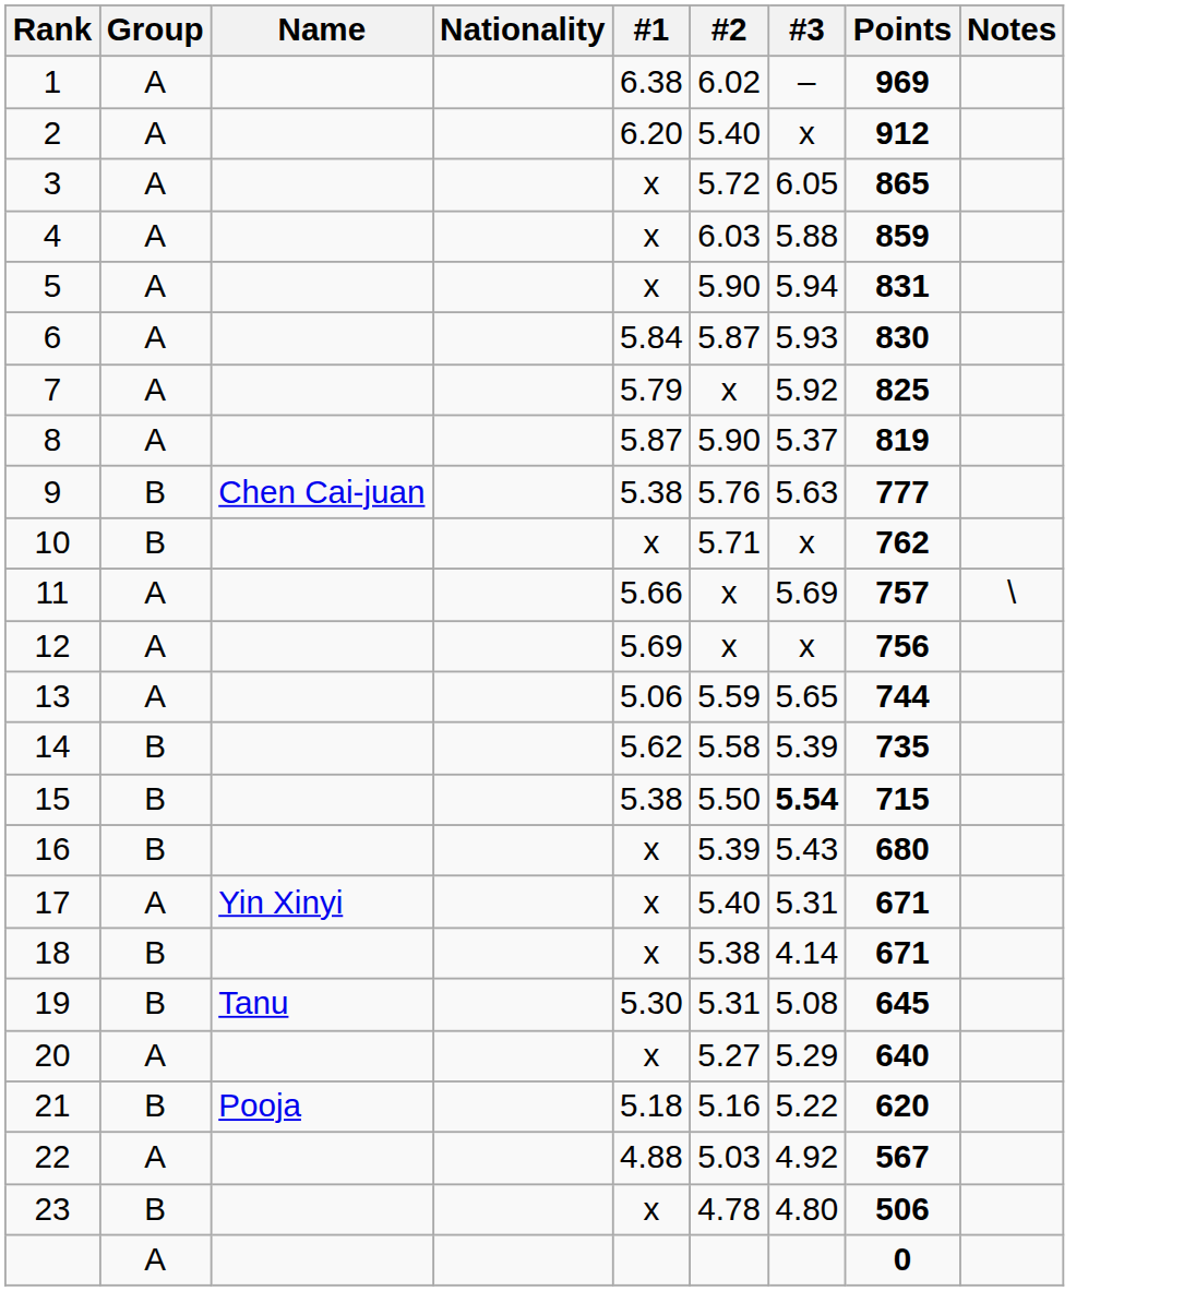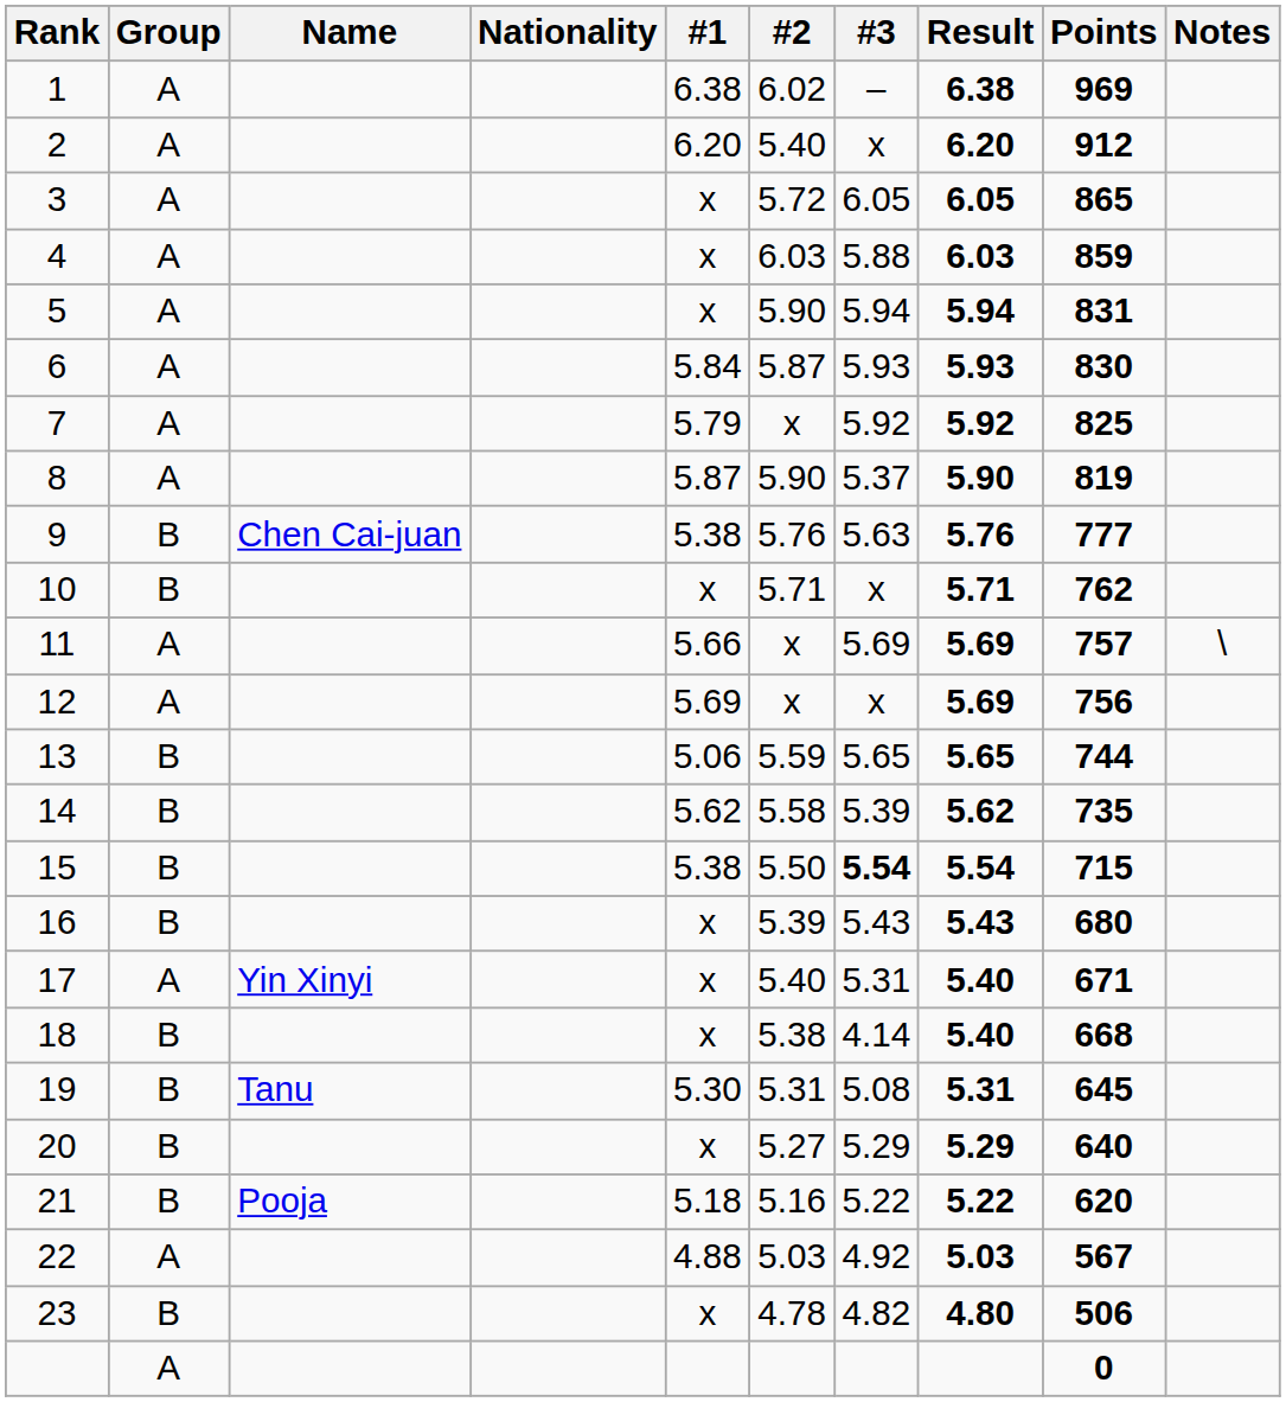+ column: Result | 6.38 | 6.20 | 6.05 | 6.03 | 5.94 | 5.93 | 5.92 | 5.90 | 5.76 | 5.71 | 5.69 | 5.69 | 5.65 | 5.62 | 5.54 | 5.43 | 5.40 | 5.40 | 5.31 | 5.29 | 5.22 | 5.03 | 4.80
13 | Group: A -> B
18 | Points: 671 -> 668
20 | Group: A -> B
23 | #3: 4.80 -> 4.82
